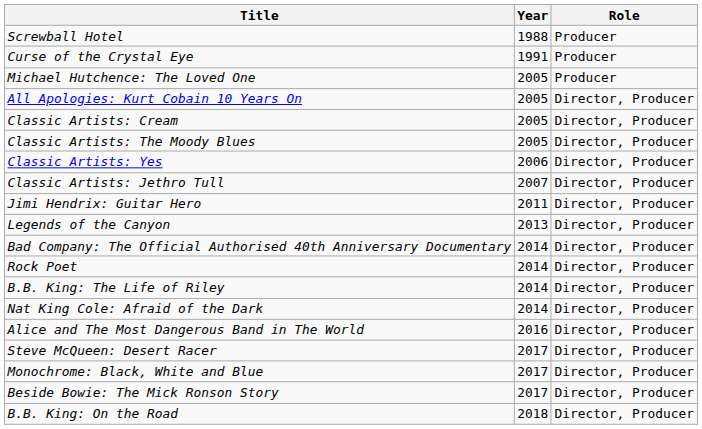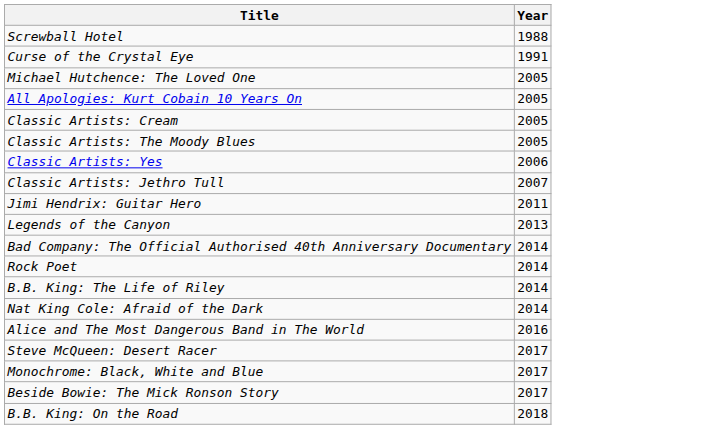- column: Role | Producer | Producer | Producer | Director, Producer | Director, Producer | Director, Producer | Director, Producer | Director, Producer | Director, Producer | Director, Producer | Director, Producer | Director, Producer | Director, Producer | Director, Producer | Director, Producer | Director, Producer | Director, Producer | Director, Producer | Director, Producer
